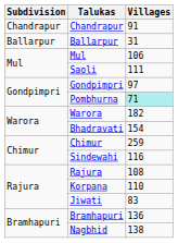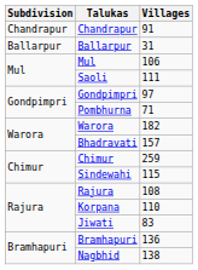Pombhurna | Villages: paleturquoise background -> no background
Bhadravati | Villages: 154 -> 157
Sindewahi | Villages: 116 -> 115
